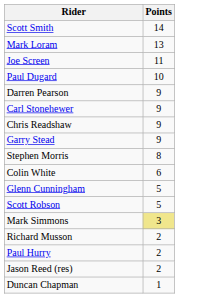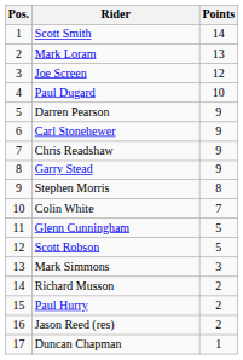+ column: Pos. | 1 | 2 | 3 | 4 | 5 | 6 | 7 | 8 | 9 | 10 | 11 | 12 | 13 | 14 | 15 | 16 | 17
Joe Screen | Points: 11 -> 12
Colin White | Points: 6 -> 7
Mark Simmons | Points: khaki background -> no background
